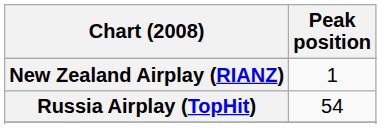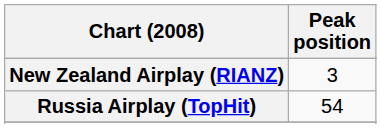New Zealand Airplay (RIANZ) | Peak position: 1 -> 3
